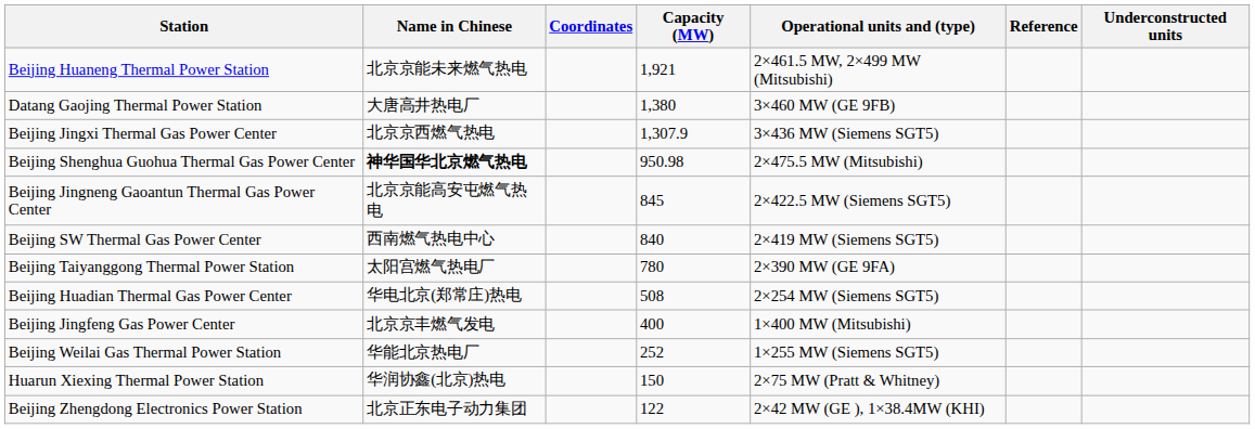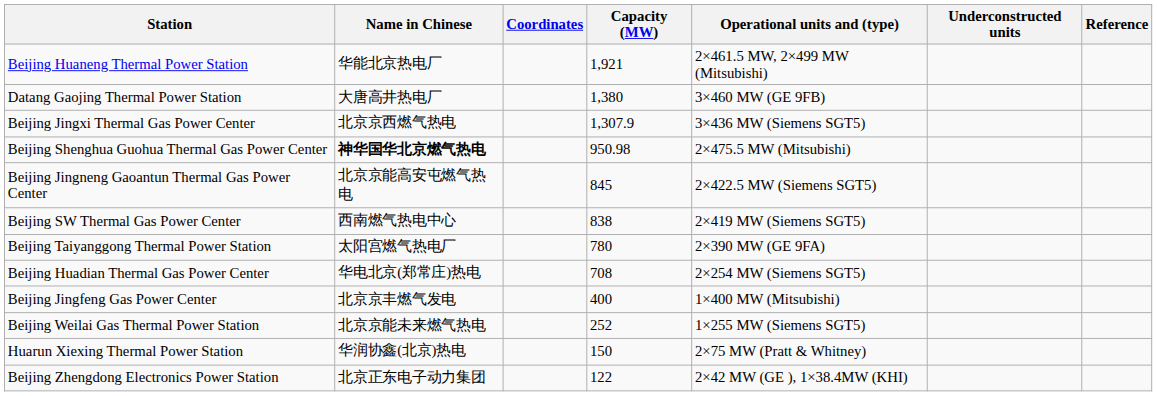columns swapped: Underconstructed units <-> Reference
Beijing Huaneng Thermal Power Station | Name in Chinese: 北京京能未来燃气热电 -> 华能北京热电厂
Beijing SW Thermal Gas Power Center | Capacity (MW): 840 -> 838
Beijing Huadian Thermal Gas Power Center | Capacity (MW): 508 -> 708
Beijing Weilai Gas Thermal Power Station | Name in Chinese: 华能北京热电厂 -> 北京京能未来燃气热电
